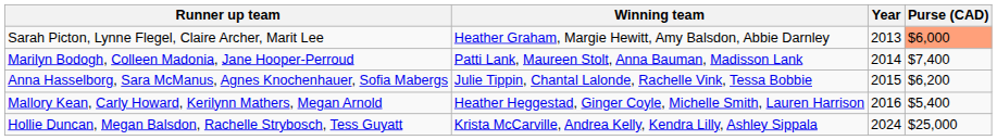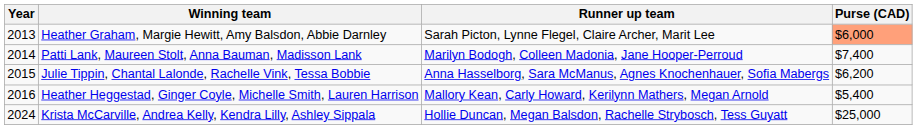columns swapped: Year <-> Runner up team
